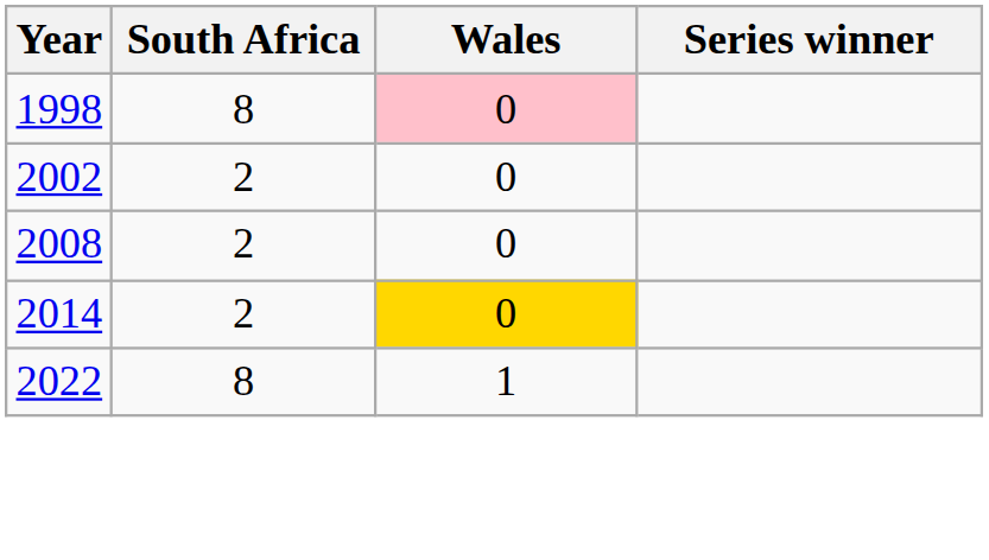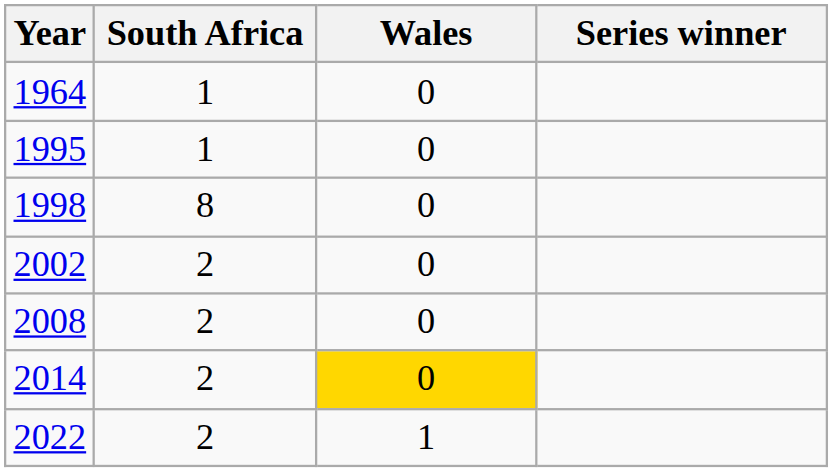+ row: 1964 | 1 | 0
+ row: 1995 | 1 | 0
1998 | Wales: pink background -> no background
2022 | South Africa: 8 -> 2
